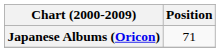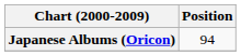Japanese Albums (Oricon) | Position: 71 -> 94
